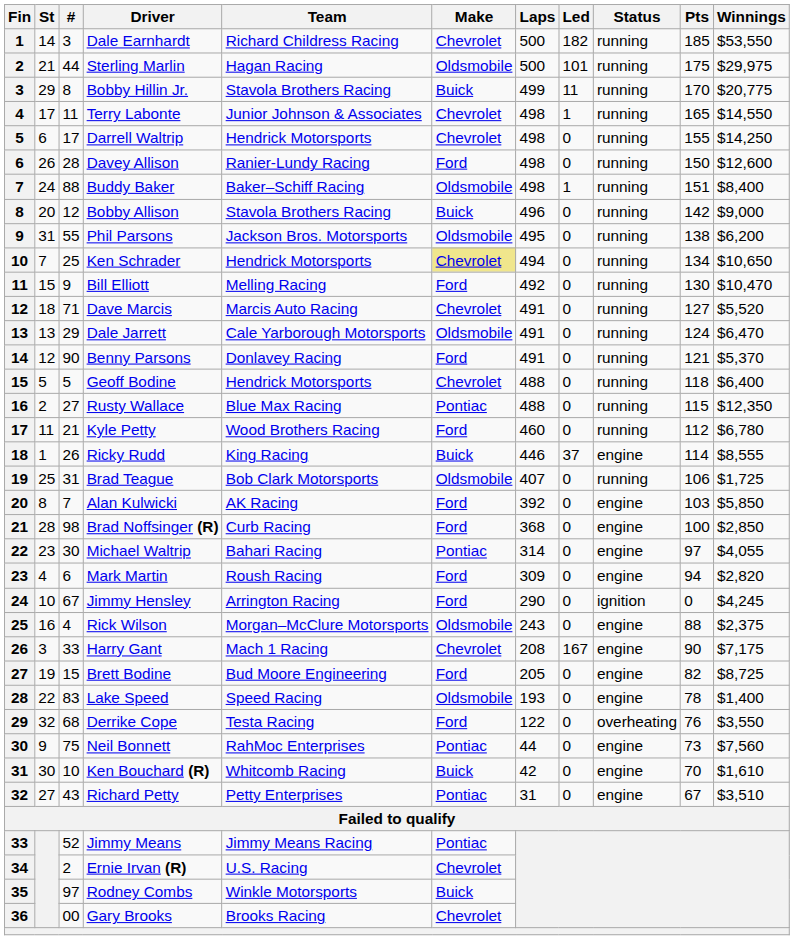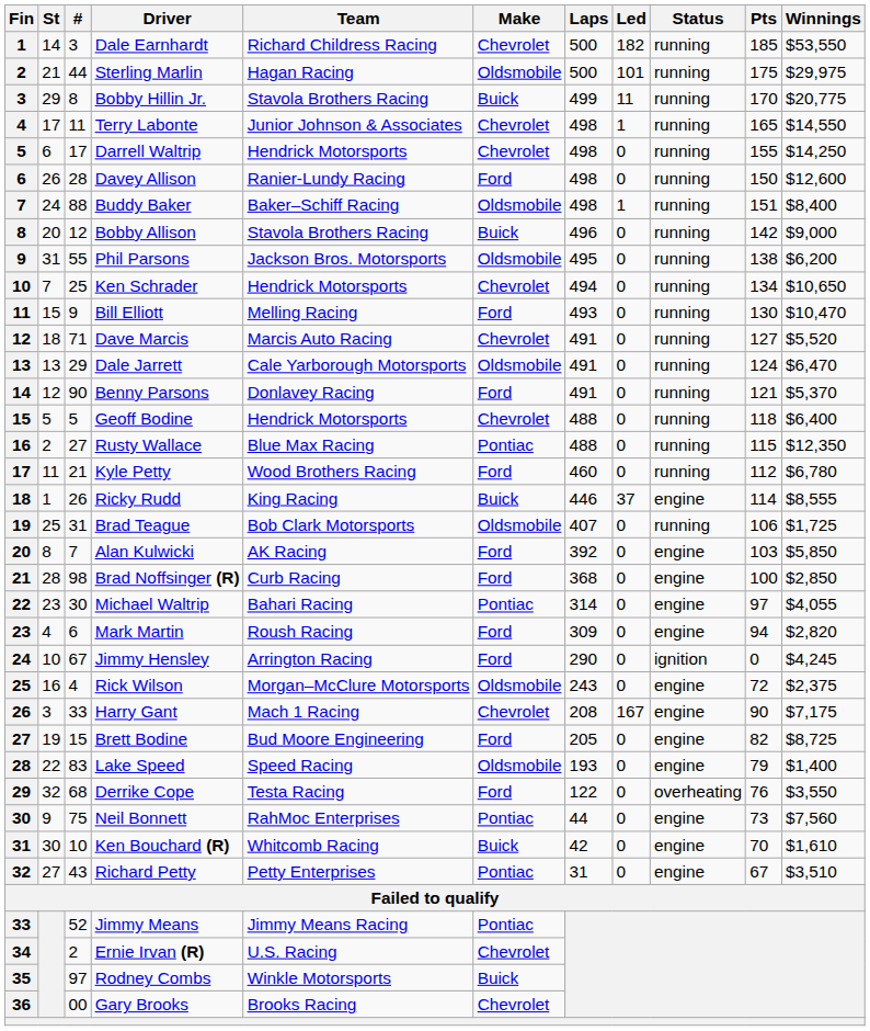Ken Schrader | Make: khaki background -> no background
Bill Elliott | Laps: 492 -> 493
Rick Wilson | Pts: 88 -> 72
Lake Speed | Pts: 78 -> 79
